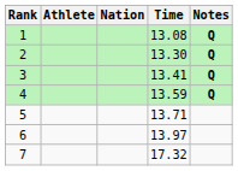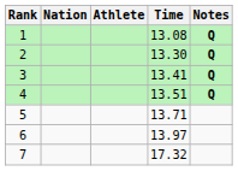columns swapped: Athlete <-> Nation
4 | Time: 13.59 -> 13.51
